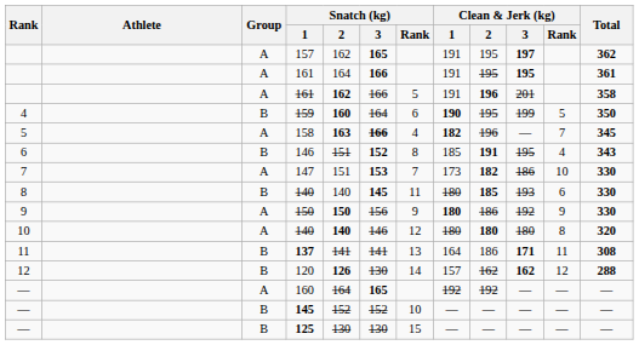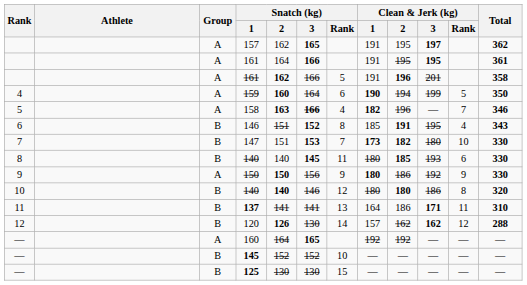159 | Group: B -> A
159 | Clean & Jerk (kg) / 2: 195 -> 194
158 | Total: 345 -> 346
147 | Group: A -> B
147 | Clean & Jerk (kg) / 1: normal -> bold
147 | Clean & Jerk (kg) / 3: 186 -> 180
10 / 140 | Group: A -> B
10 / 140 | Clean & Jerk (kg) / 3: 180 -> 186
137 | Total: 308 -> 310
